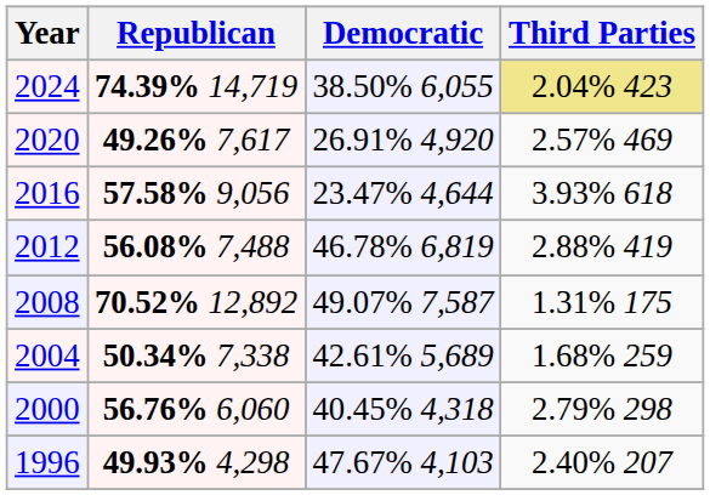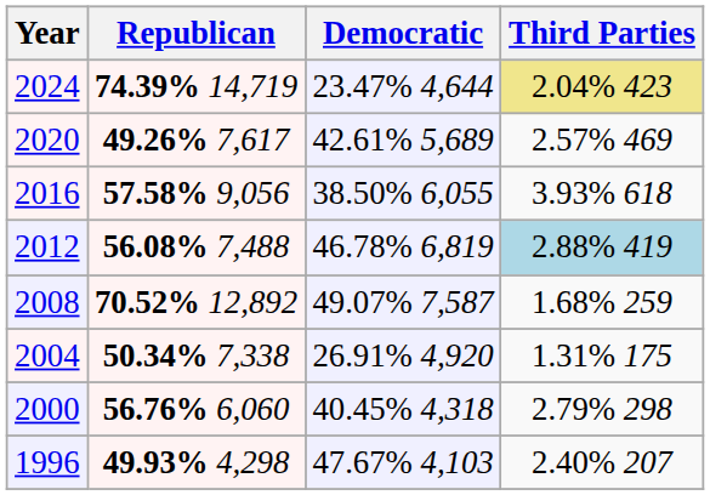2024 | Democratic: 38.50% 6,055 -> 23.47% 4,644
2020 | Democratic: 26.91% 4,920 -> 42.61% 5,689
2016 | Democratic: 23.47% 4,644 -> 38.50% 6,055
2012 | Third Parties: no background -> lightblue background
2008 | Third Parties: 1.31% 175 -> 1.68% 259
2004 | Democratic: 42.61% 5,689 -> 26.91% 4,920
2004 | Third Parties: 1.68% 259 -> 1.31% 175
